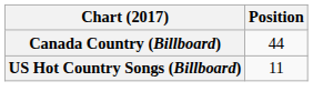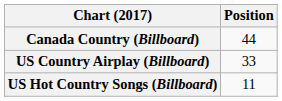+ row: US Country Airplay (Billboard) | 33
